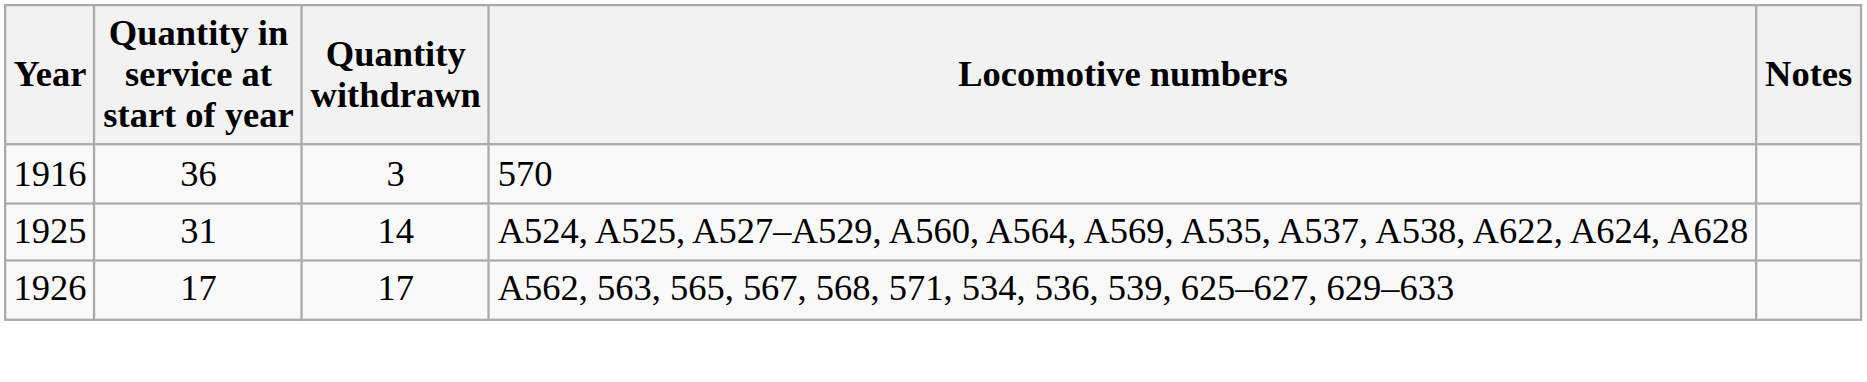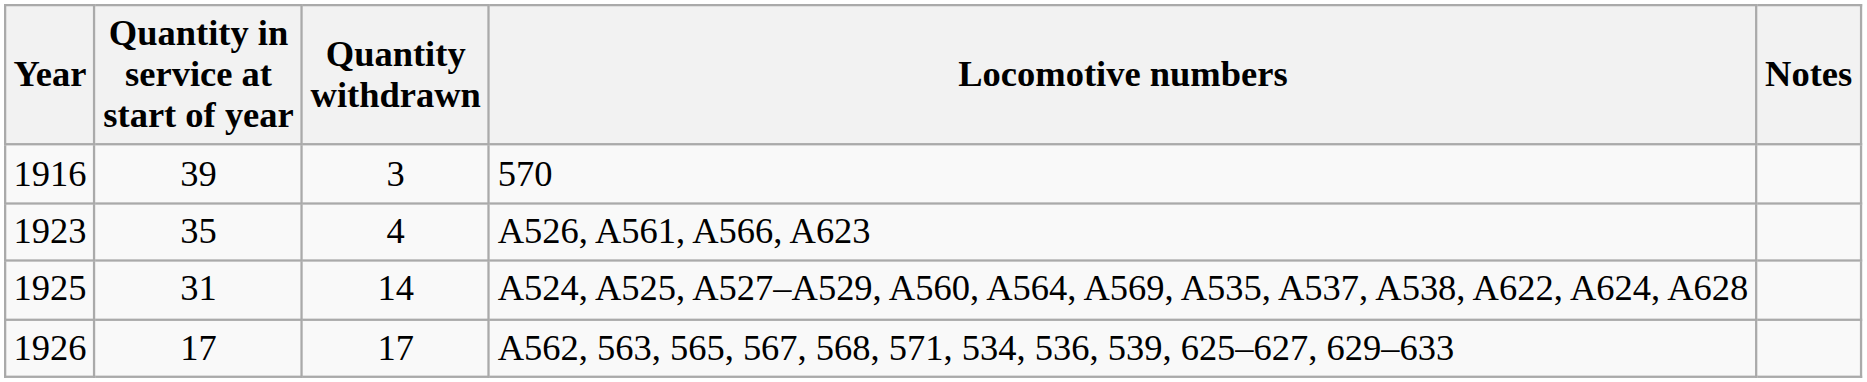570 | Quantity in service at start of year: 36 -> 39
+ row: 1923 | 35 | 4 | A526, A561, A566, A623
